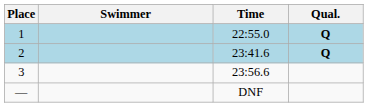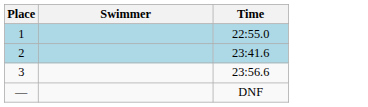- column: Qual. | Q | Q
